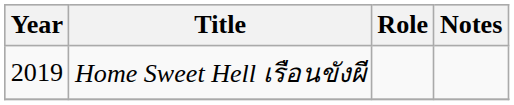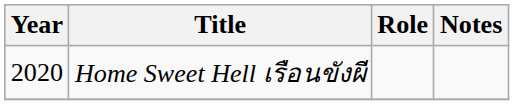Home Sweet Hell เรือนขังผี | Year: 2019 -> 2020
